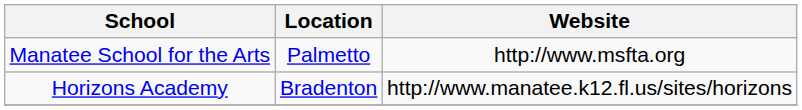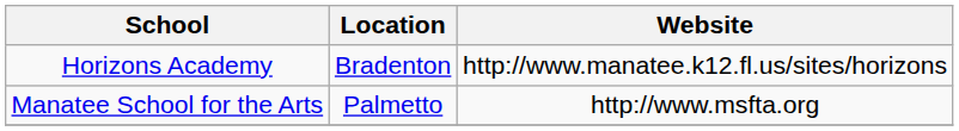rows swapped: Horizons Academy <-> Manatee School for the Arts
